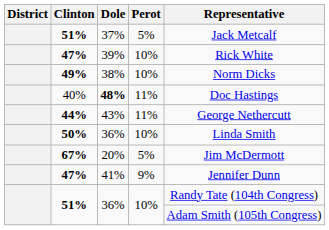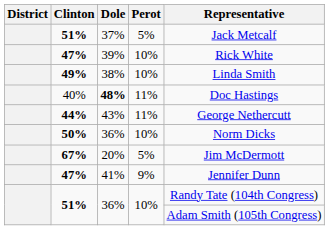38% | Representative: Norm Dicks -> Linda Smith
50% / 36% | Representative: Linda Smith -> Norm Dicks
